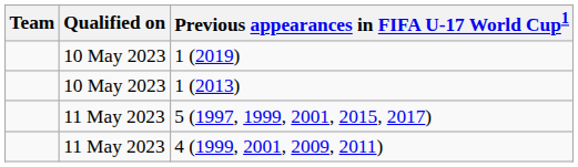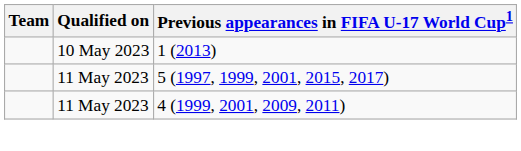- row: 10 May 2023 | 1 (2019)
